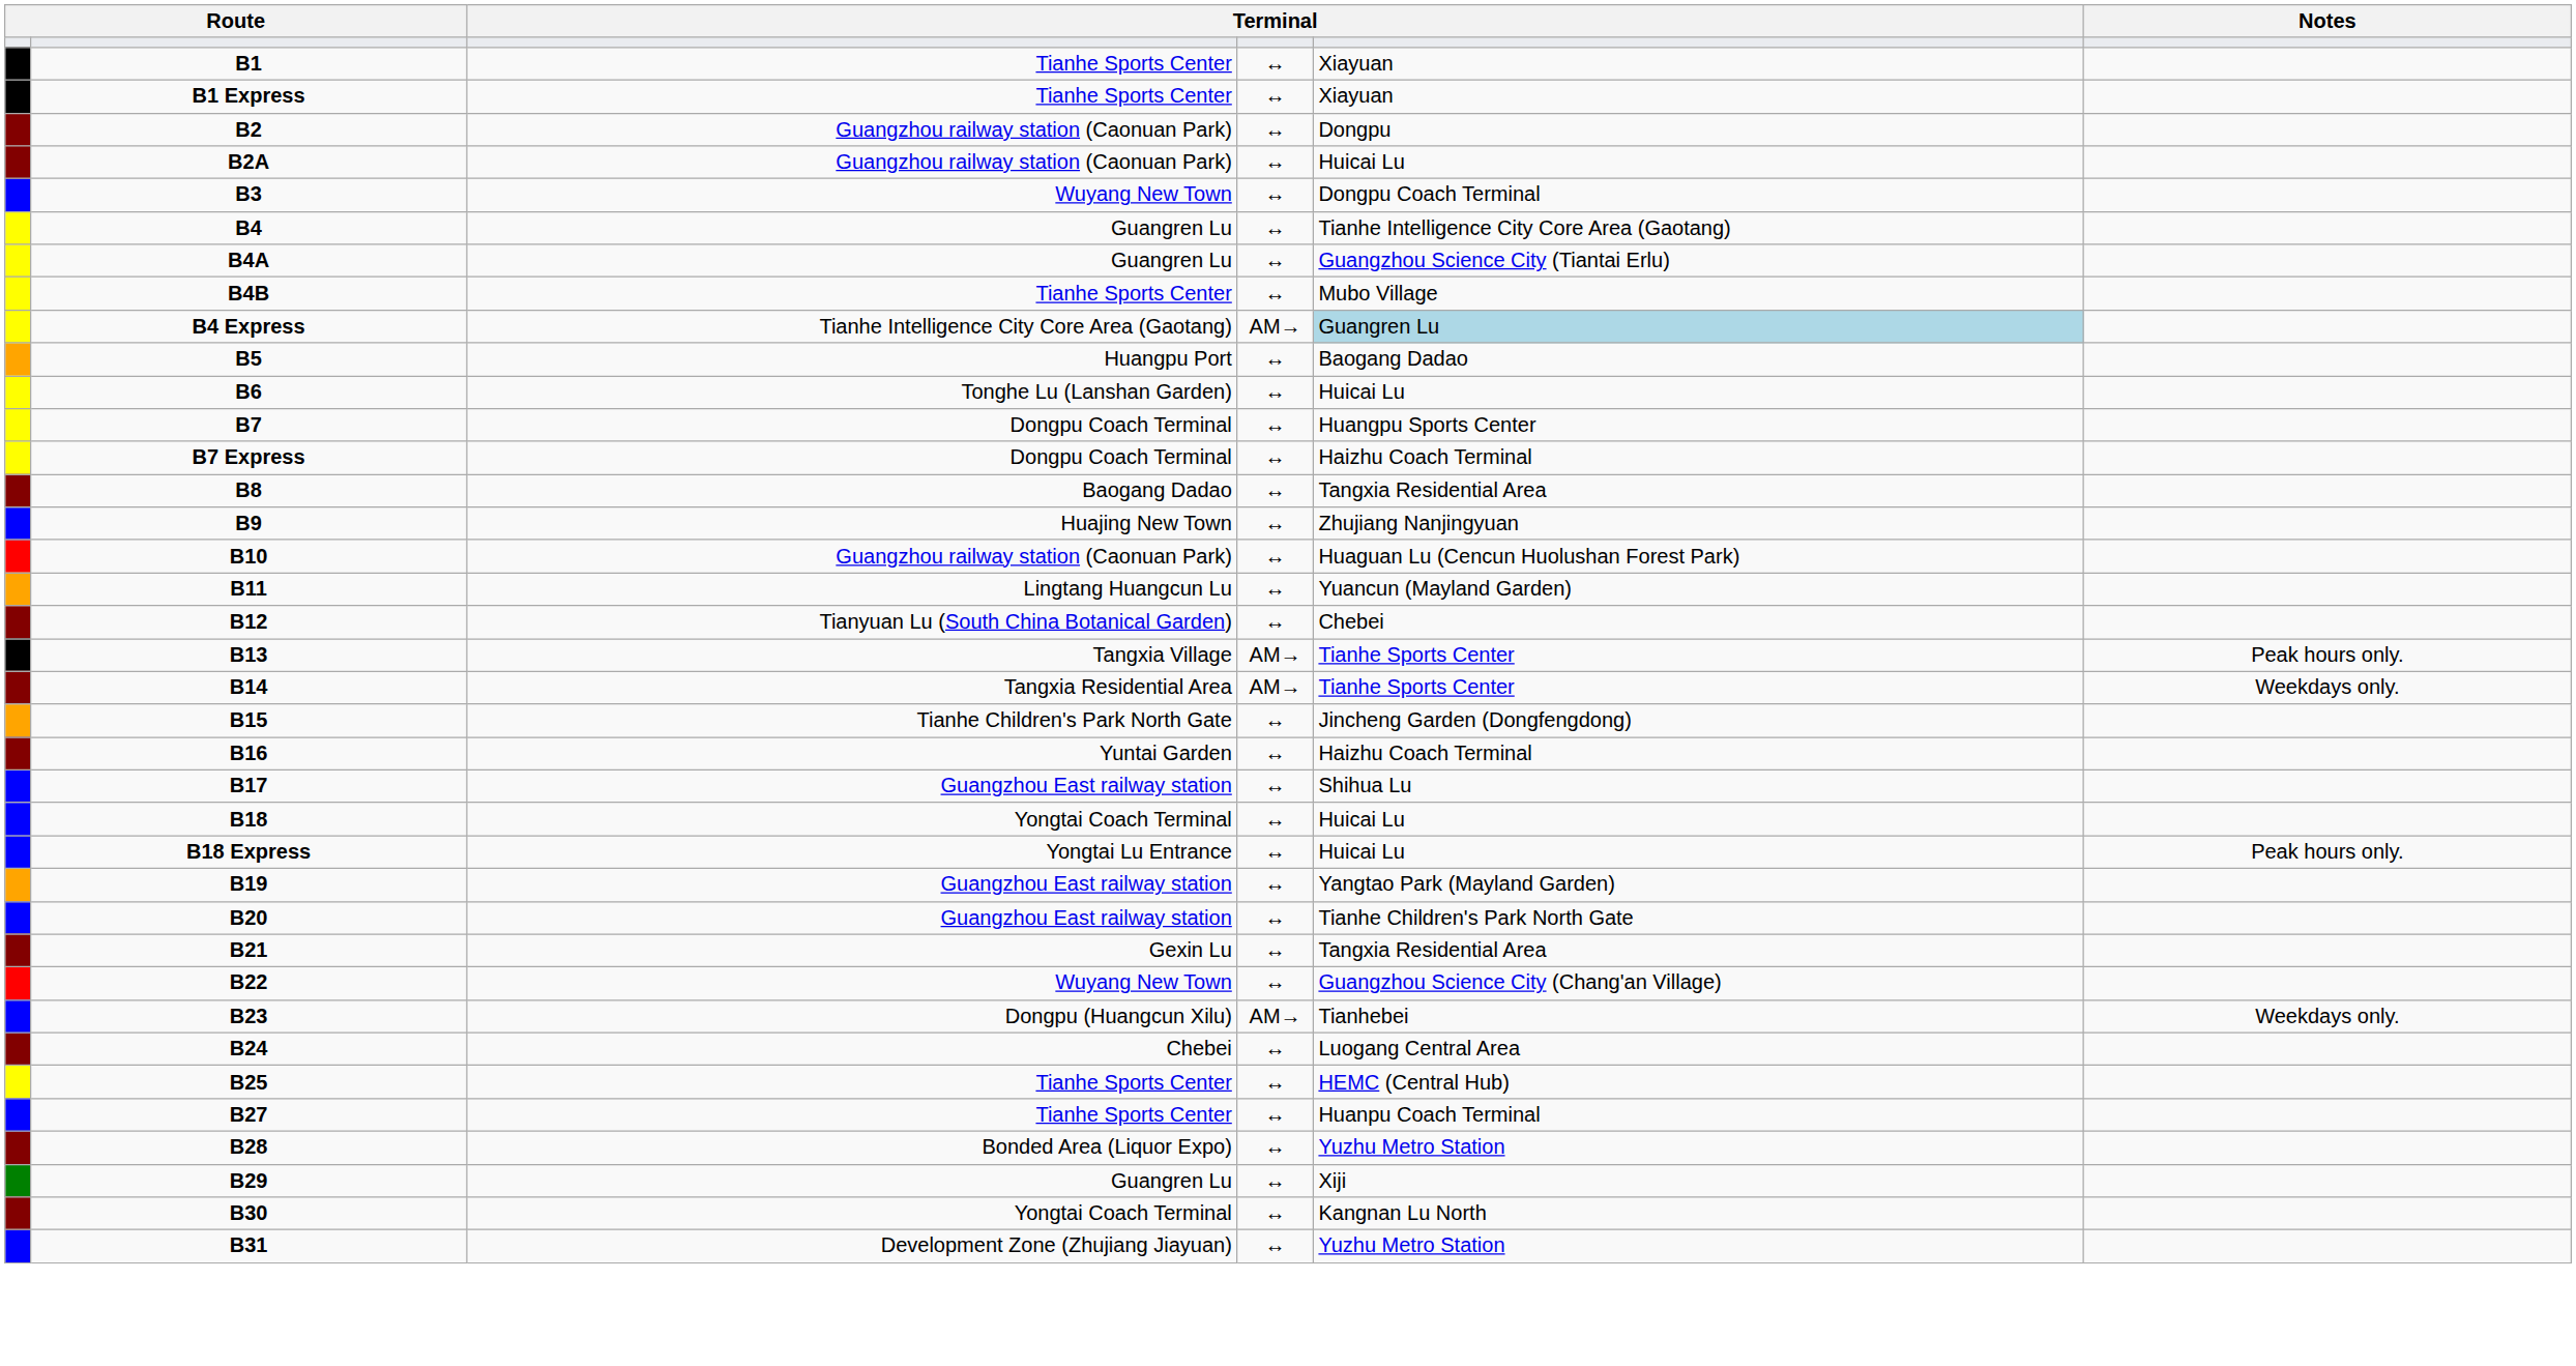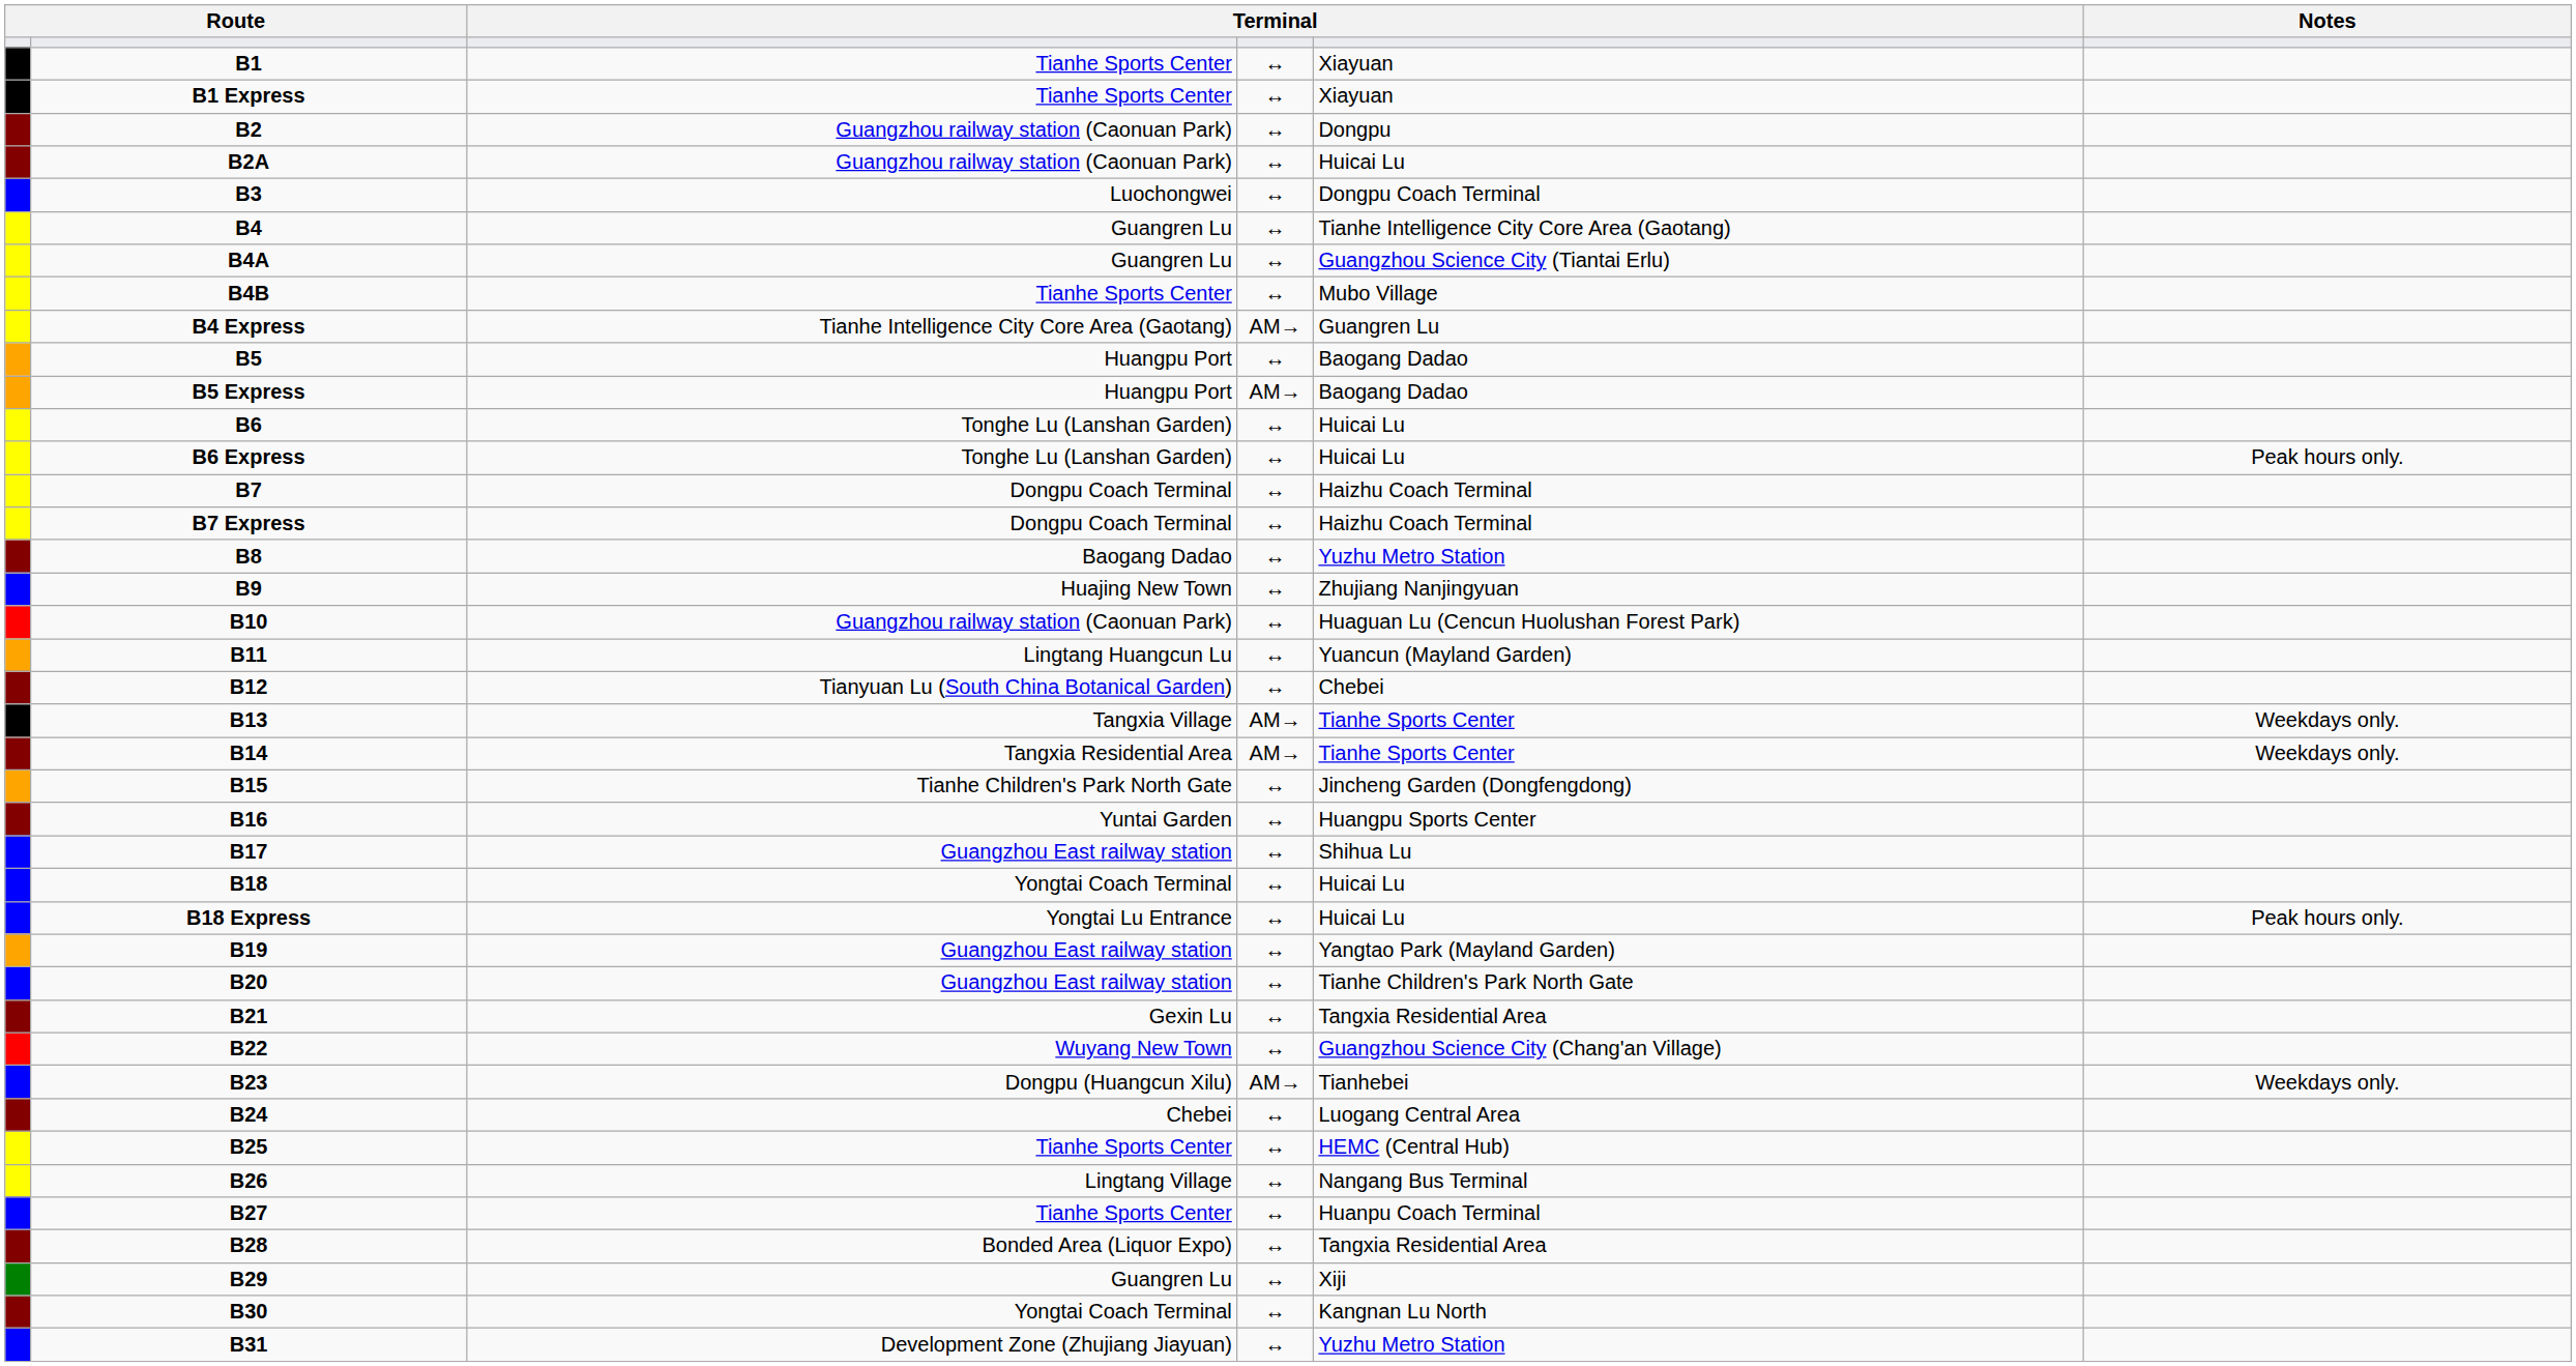B3 | column 3: Wuyang New Town -> Luochongwei
B4 Express | column 5: lightblue background -> no background
+ row: B5 Express | Huangpu Port | AM→ | Baogang Dadao
+ row: B6 Express | Tonghe Lu (Lanshan Garden) | ↔ | Huicai Lu | Peak hours only.
B7 | column 5: Huangpu Sports Center -> Haizhu Coach Terminal
B8 | column 5: Tangxia Residential Area -> Yuzhu Metro Station
B13 | Notes: Peak hours only. -> Weekdays only.
B16 | column 5: Haizhu Coach Terminal -> Huangpu Sports Center
+ row: B26 | Lingtang Village | ↔ | Nangang Bus Terminal
B28 | column 5: Yuzhu Metro Station -> Tangxia Residential Area
